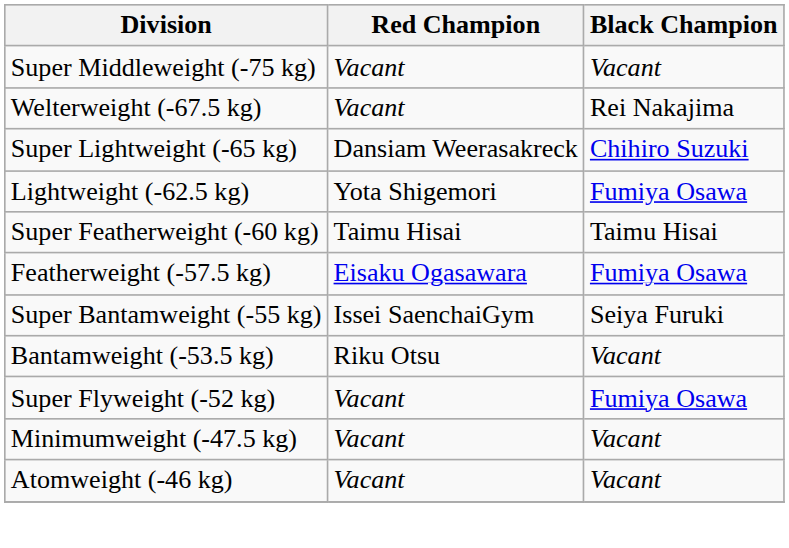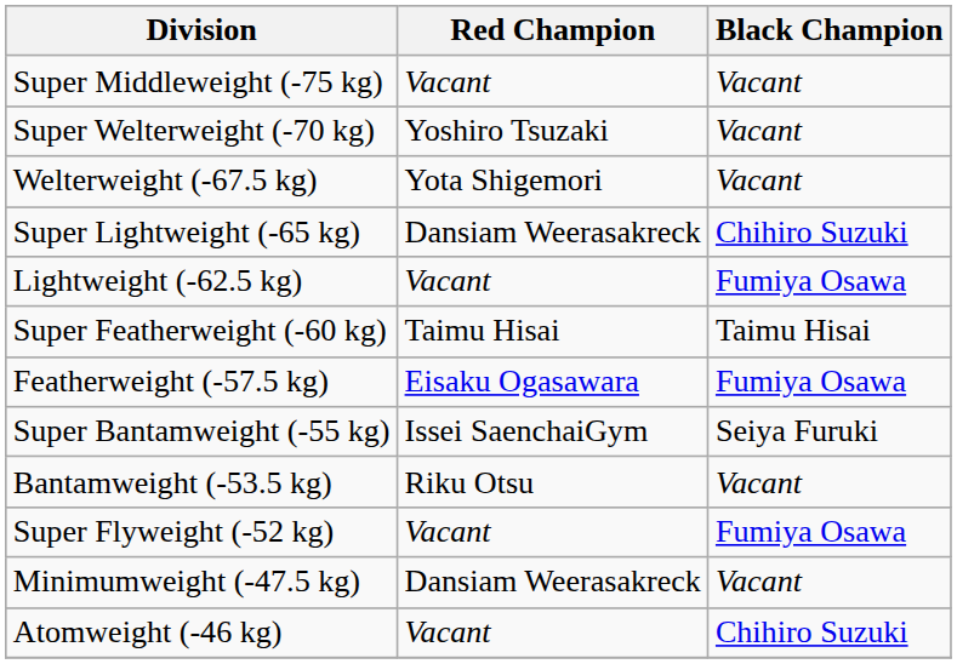+ row: Super Welterweight (-70 kg) | Yoshiro Tsuzaki | Vacant
Welterweight (-67.5 kg) | Red Champion: Vacant -> Yota Shigemori
Welterweight (-67.5 kg) | Black Champion: Rei Nakajima -> Vacant
Lightweight (-62.5 kg) | Red Champion: Yota Shigemori -> Vacant
Minimumweight (-47.5 kg) | Red Champion: Vacant -> Dansiam Weerasakreck
Atomweight (-46 kg) | Black Champion: Vacant -> Chihiro Suzuki
